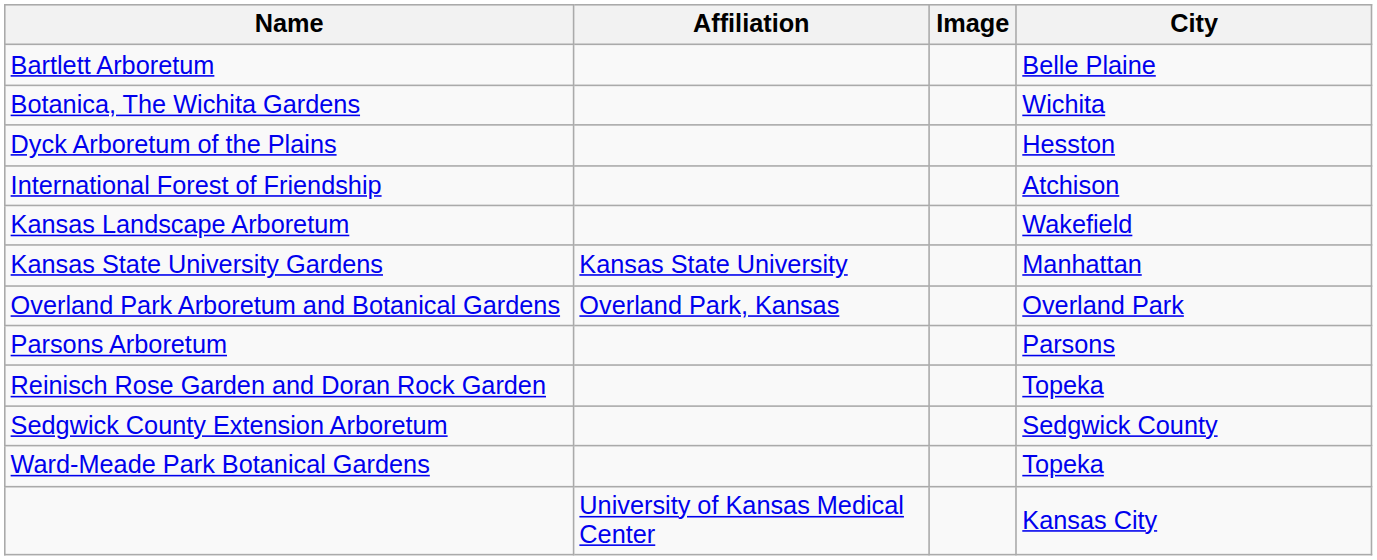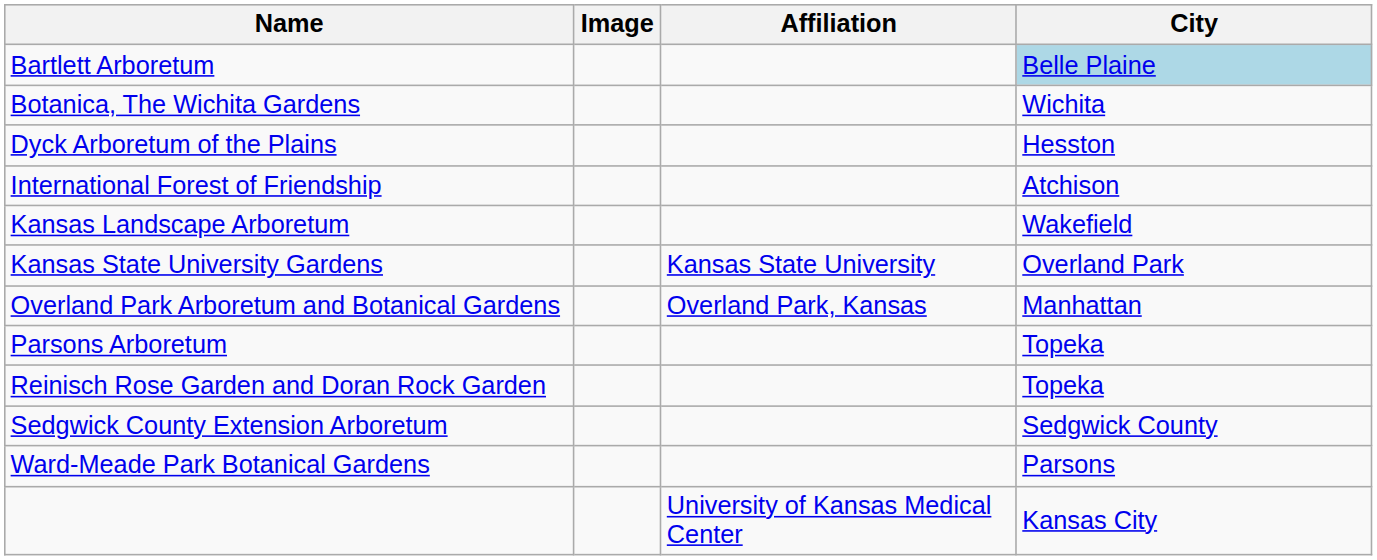columns swapped: Image <-> Affiliation
Bartlett Arboretum | City: no background -> lightblue background
Kansas State University Gardens | City: Manhattan -> Overland Park
Overland Park Arboretum and Botanical Gardens | City: Overland Park -> Manhattan
Parsons Arboretum | City: Parsons -> Topeka
Ward-Meade Park Botanical Gardens | City: Topeka -> Parsons
